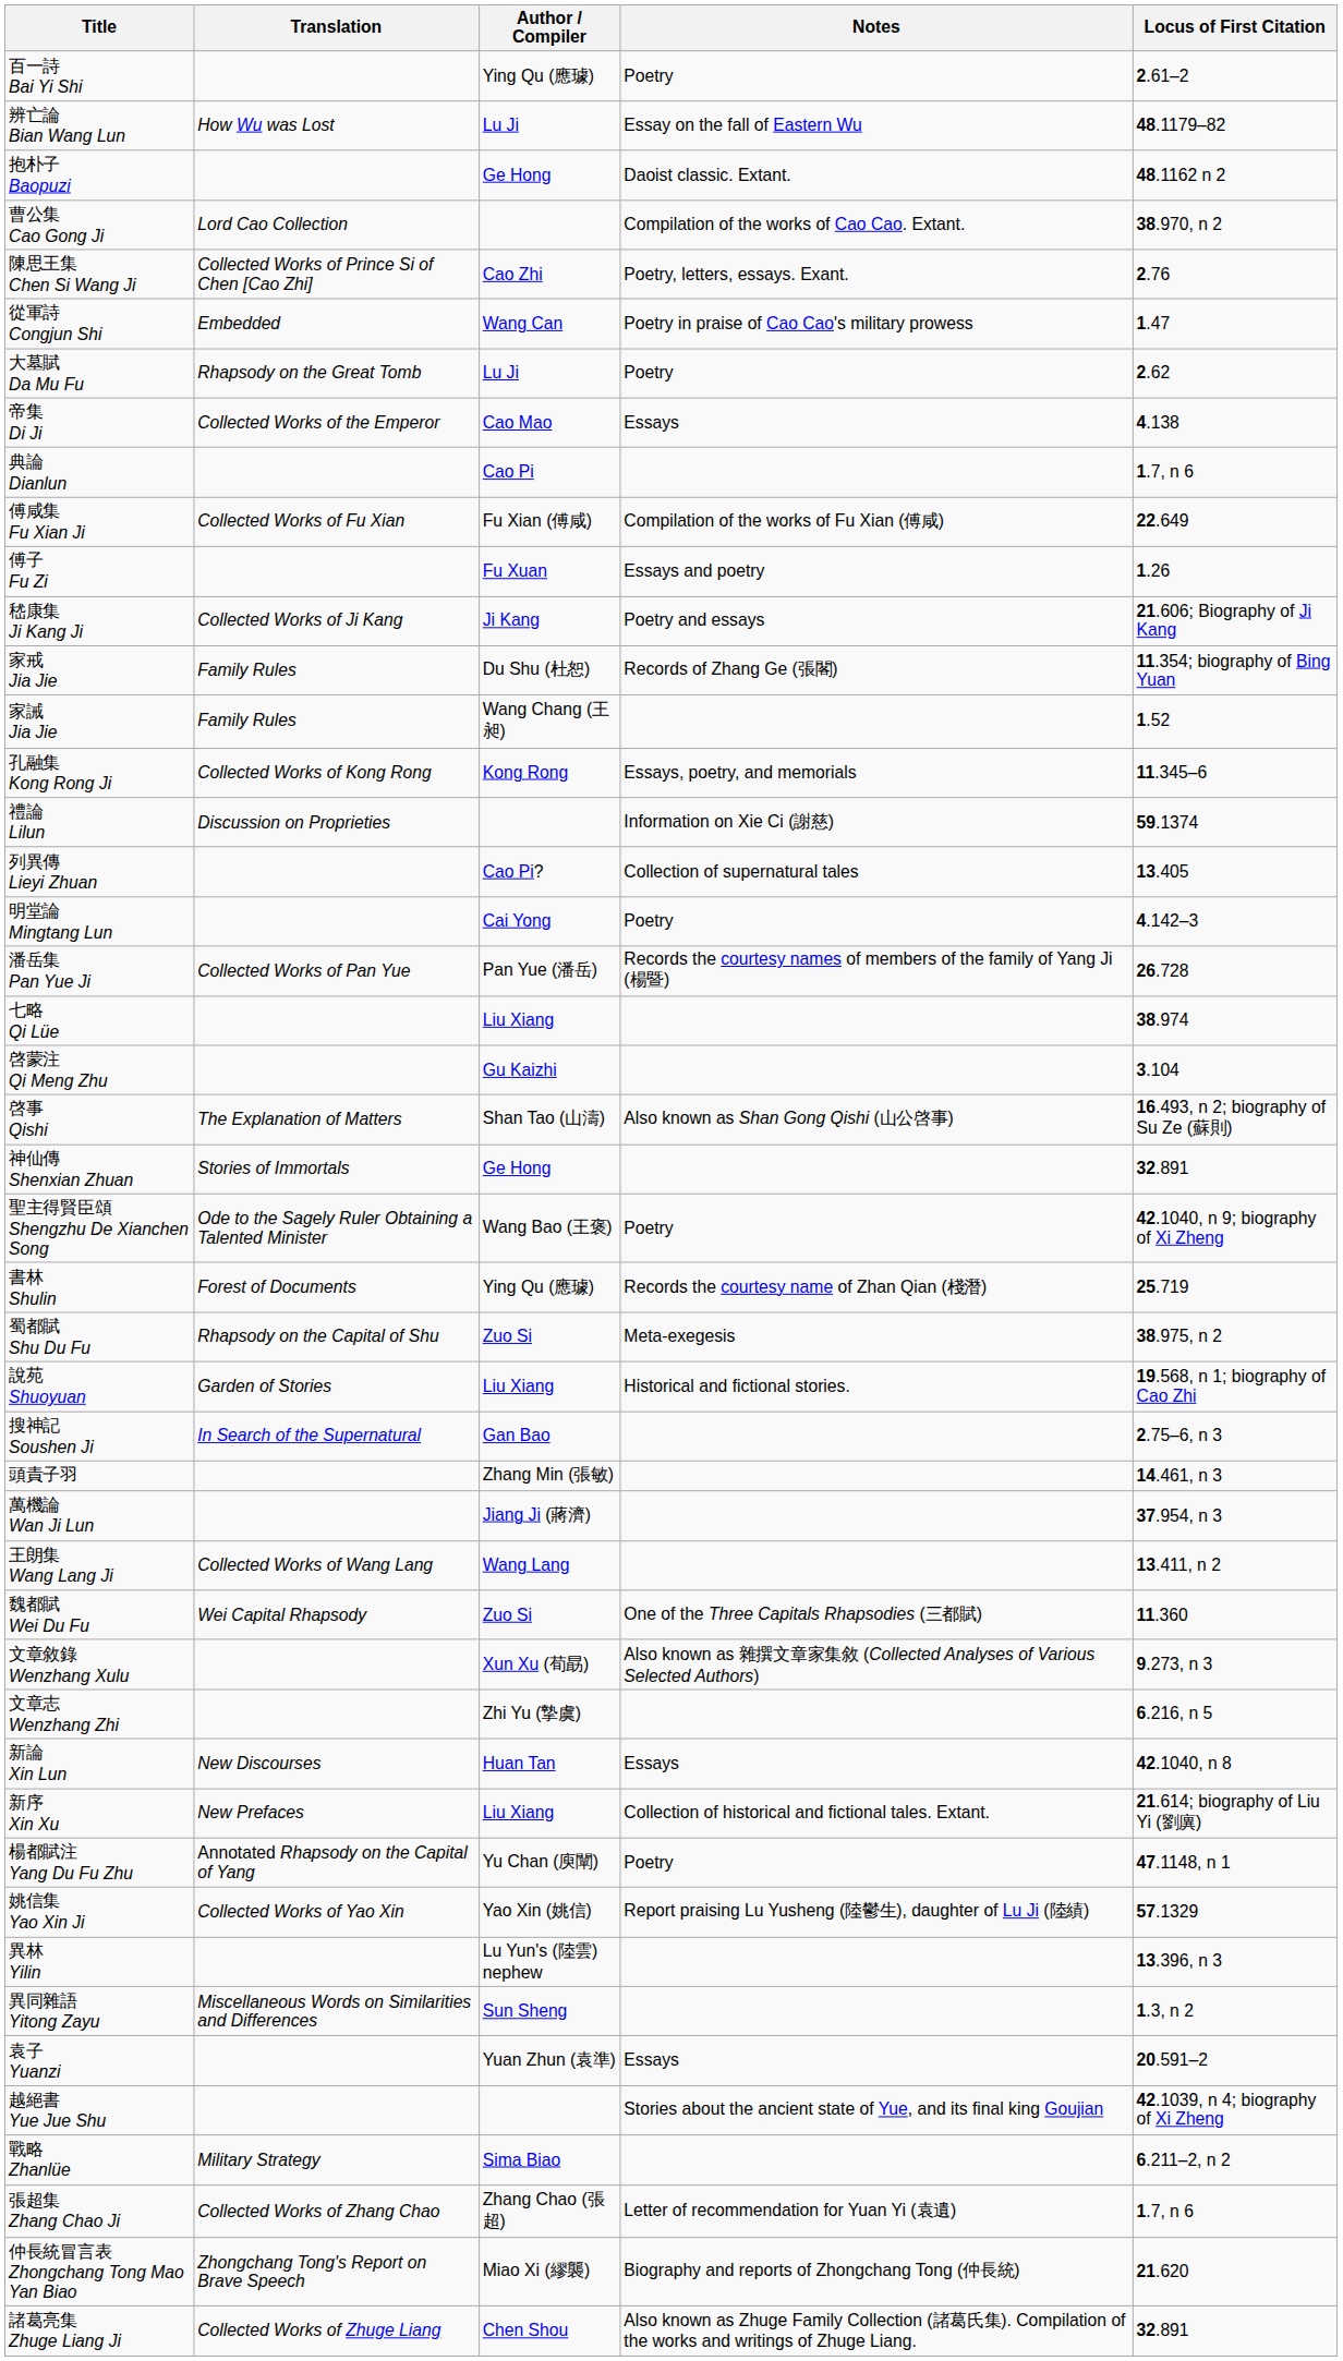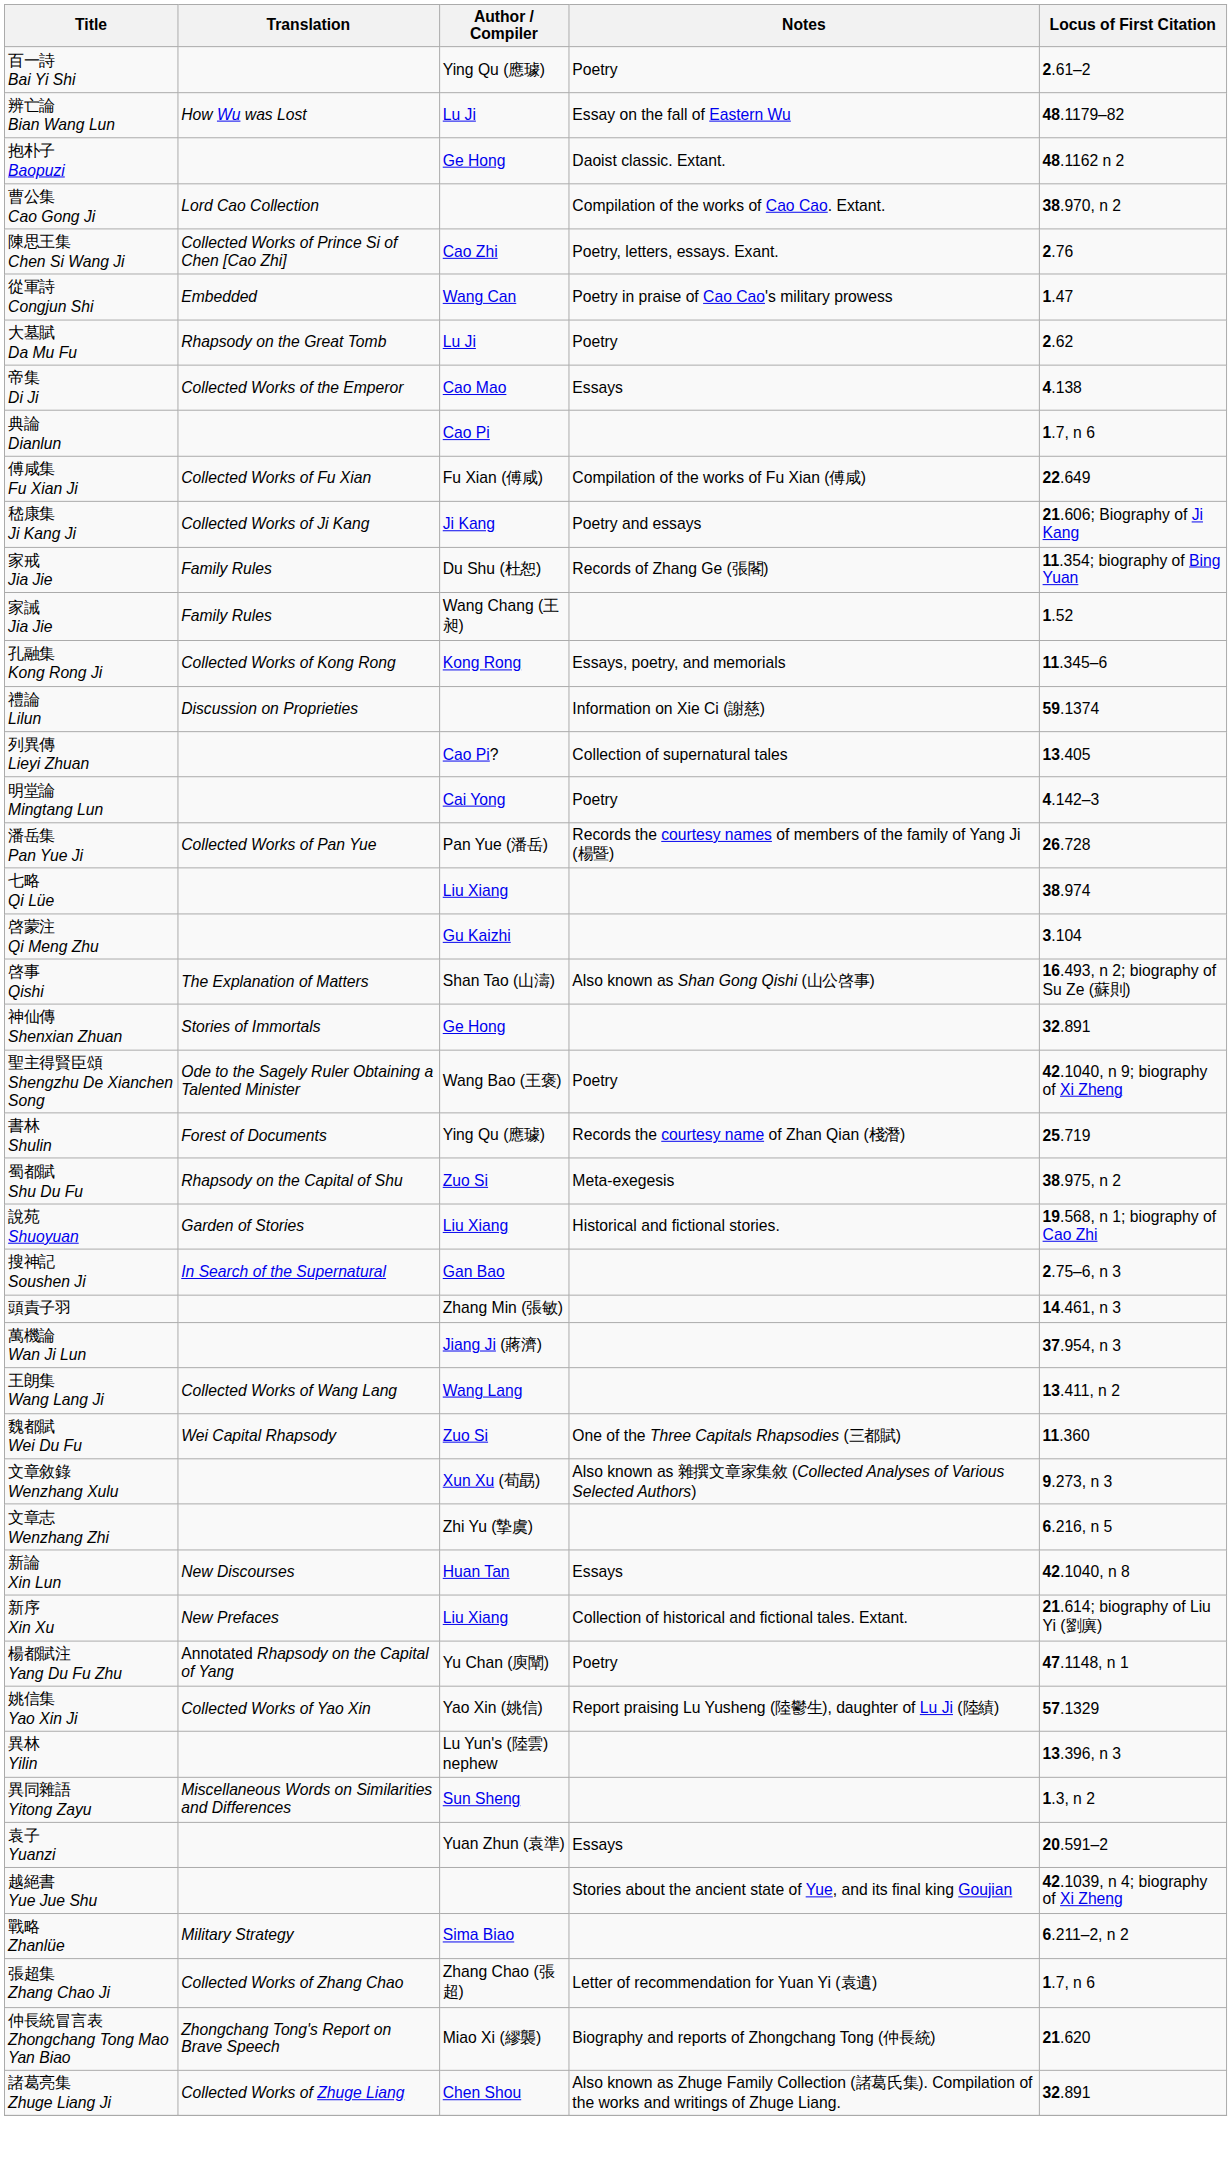- row: 傅子 Fu Zi | Fu Xuan | Essays and poetry | 1.26
